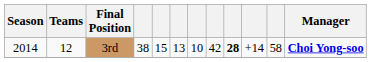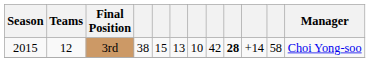3rd | Season: 2014 -> 2015
3rd | Manager: bold -> normal
